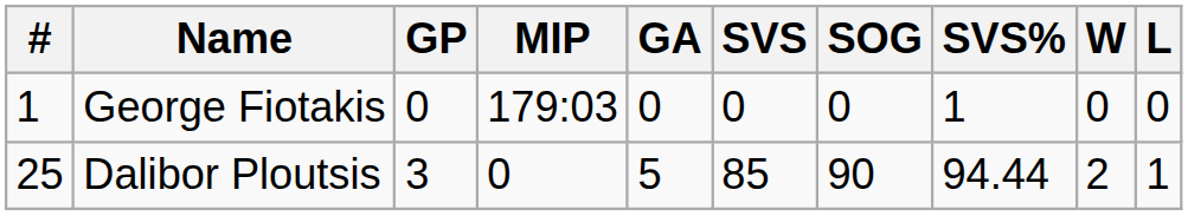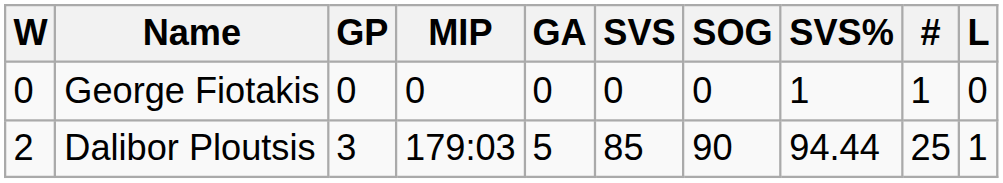columns swapped: # <-> W
George Fiotakis | MIP: 179:03 -> 0
Dalibor Ploutsis | MIP: 0 -> 179:03
